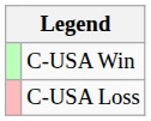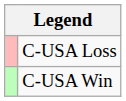rows swapped: C-USA Win <-> C-USA Loss
